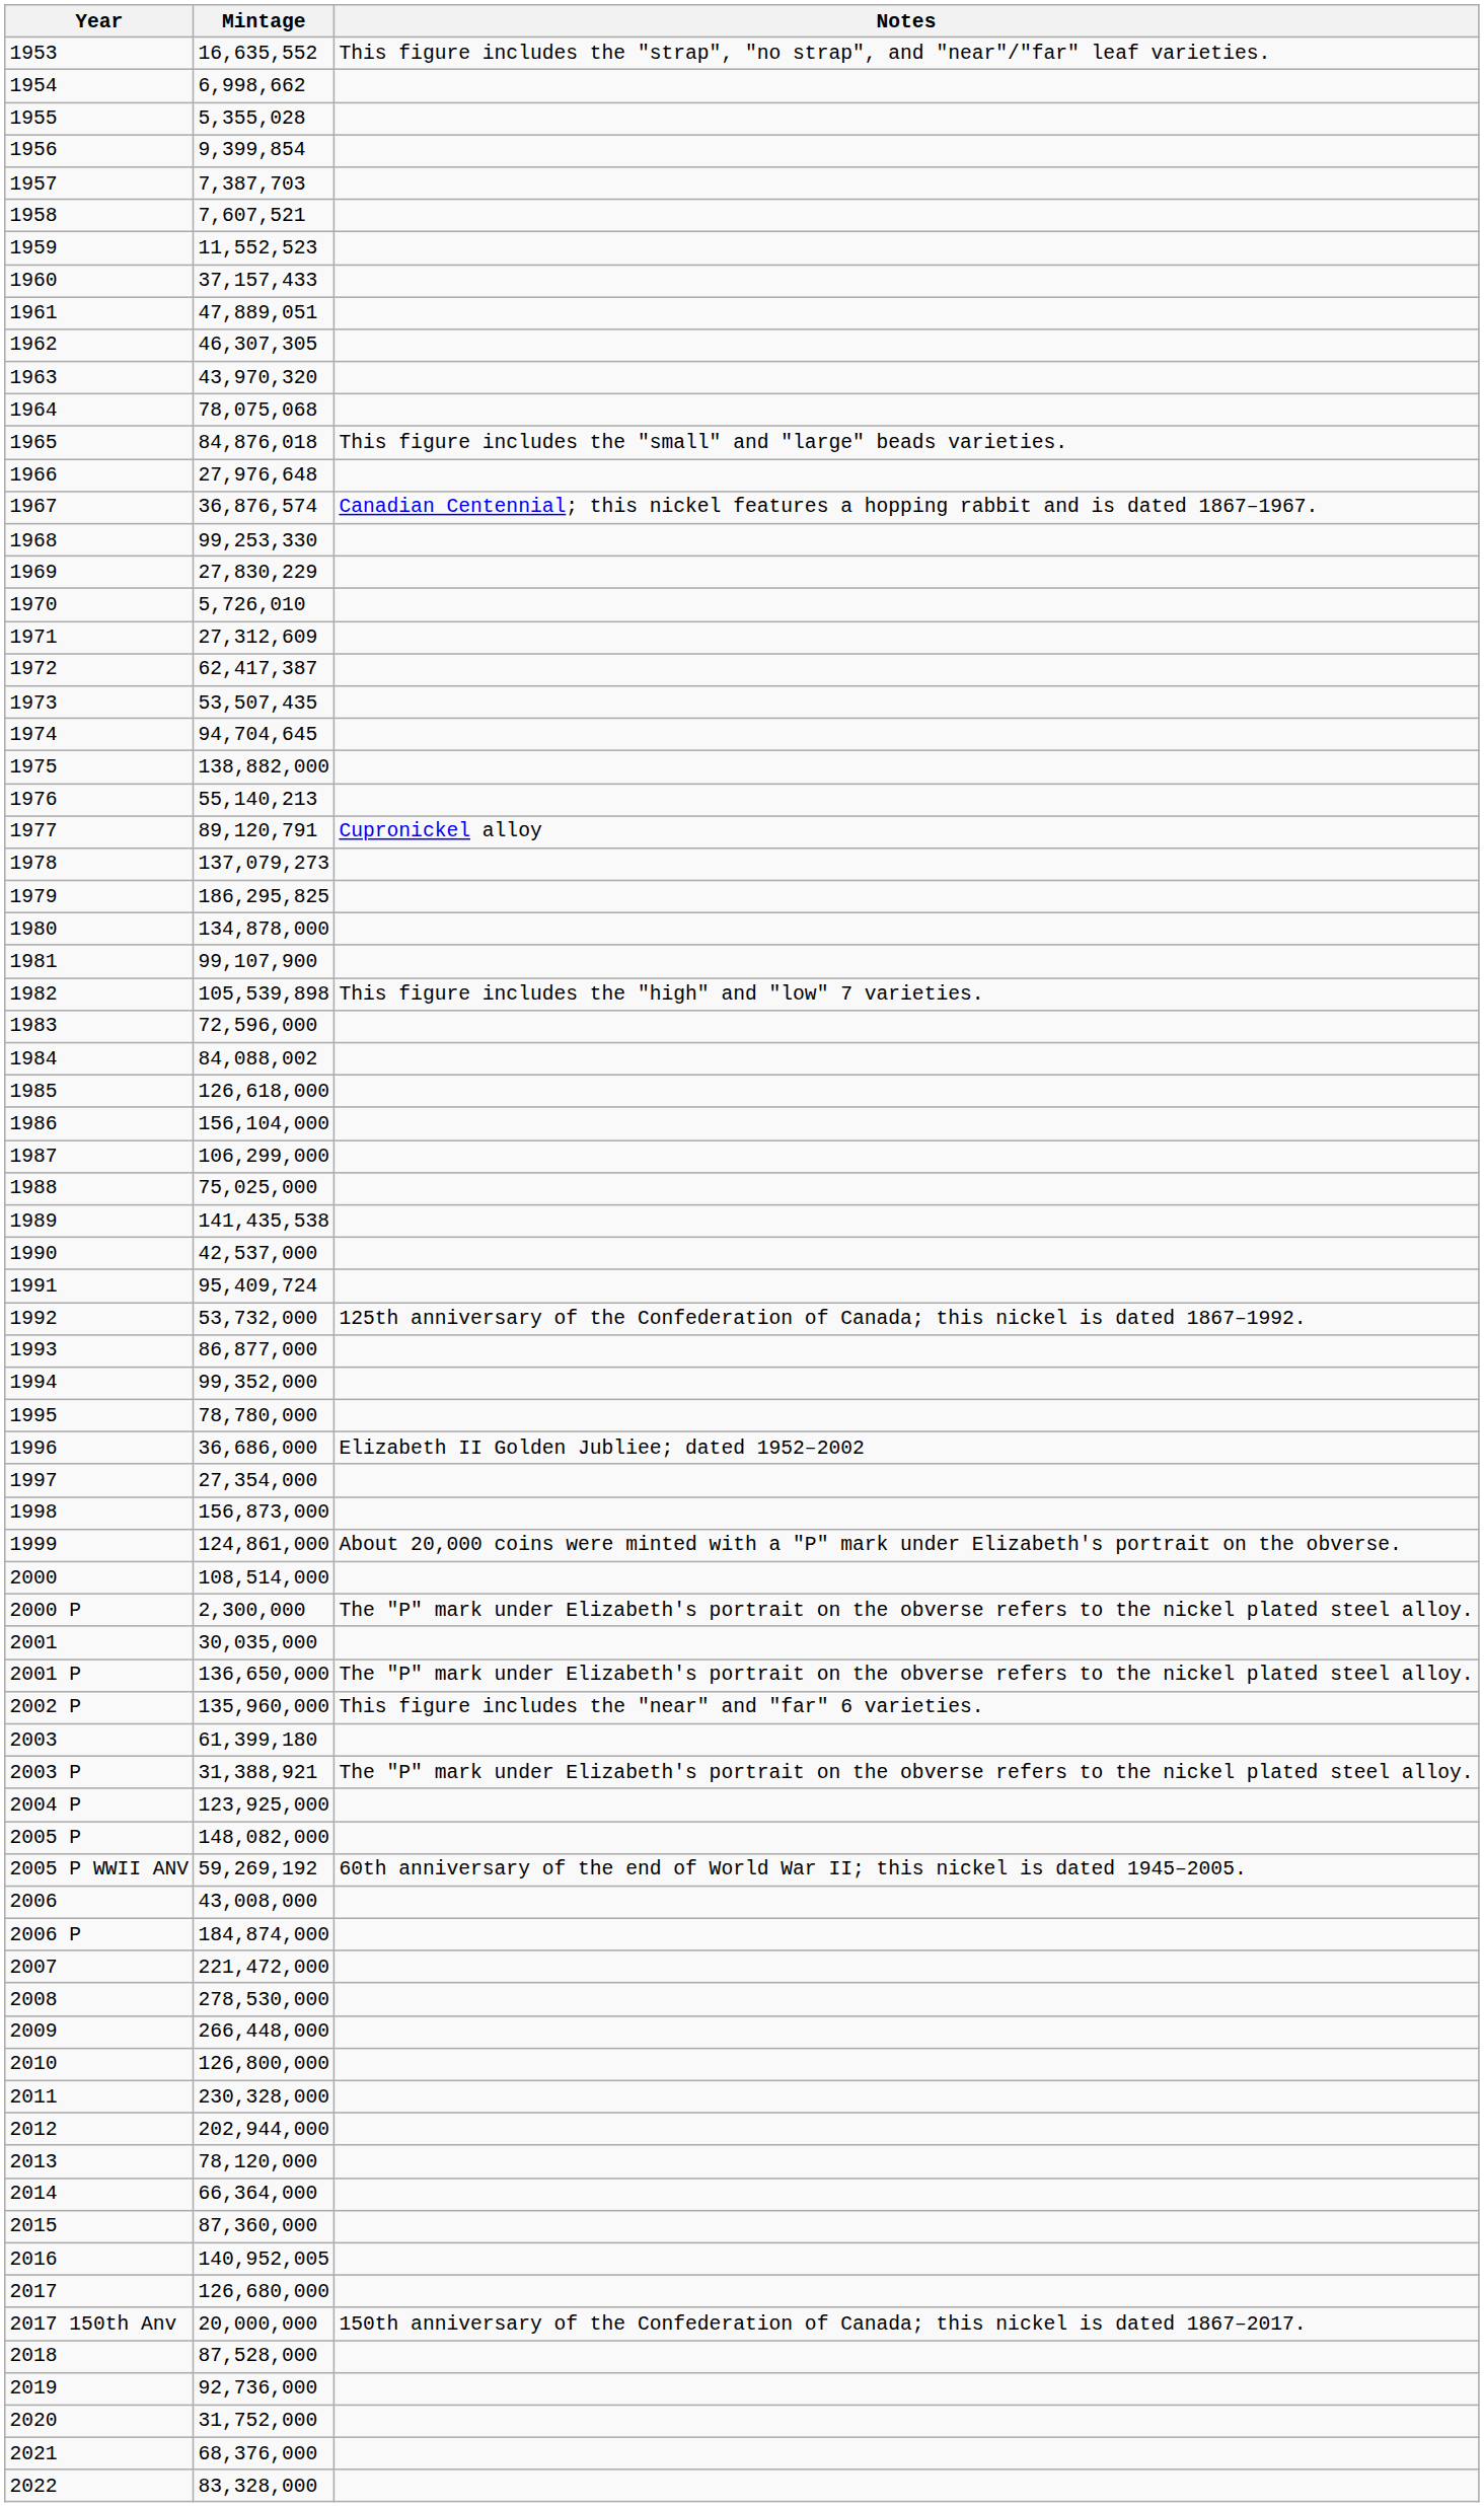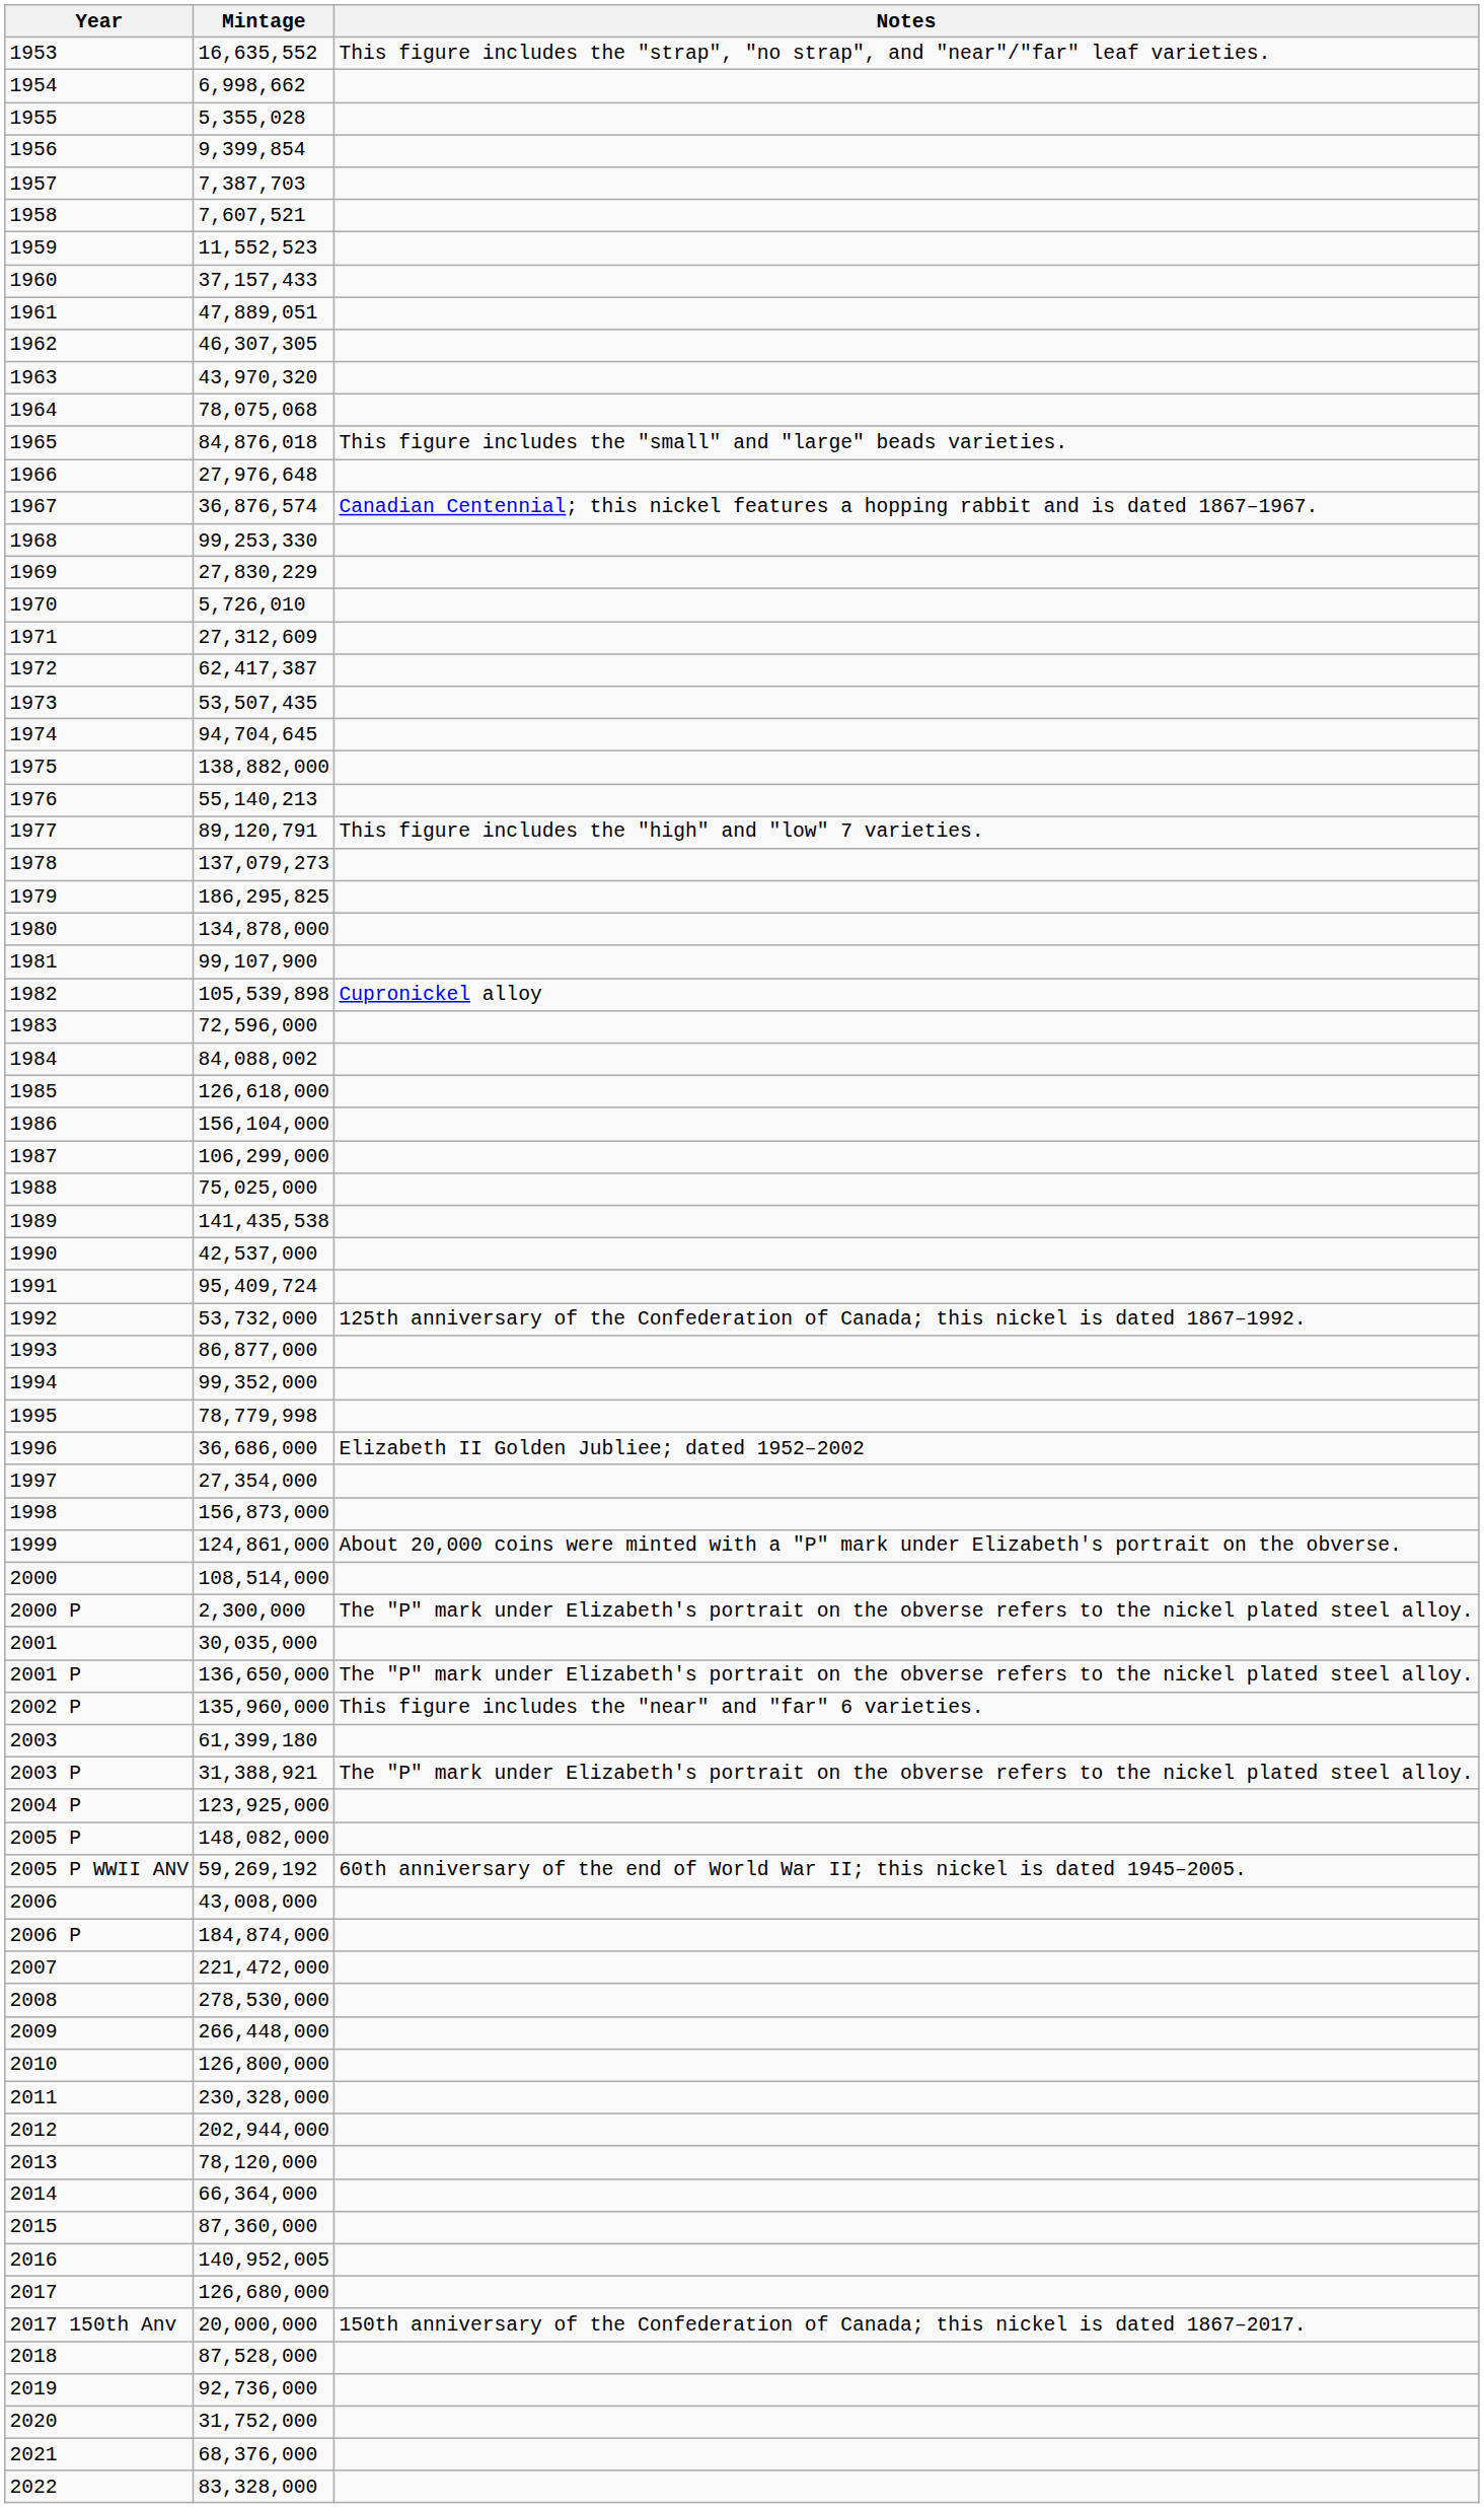1977 | Notes: Cupronickel alloy -> This figure includes the "high" and "low" 7 varieties.
1982 | Notes: This figure includes the "high" and "low" 7 varieties. -> Cupronickel alloy
1995 | Mintage: 78,780,000 -> 78,779,998
